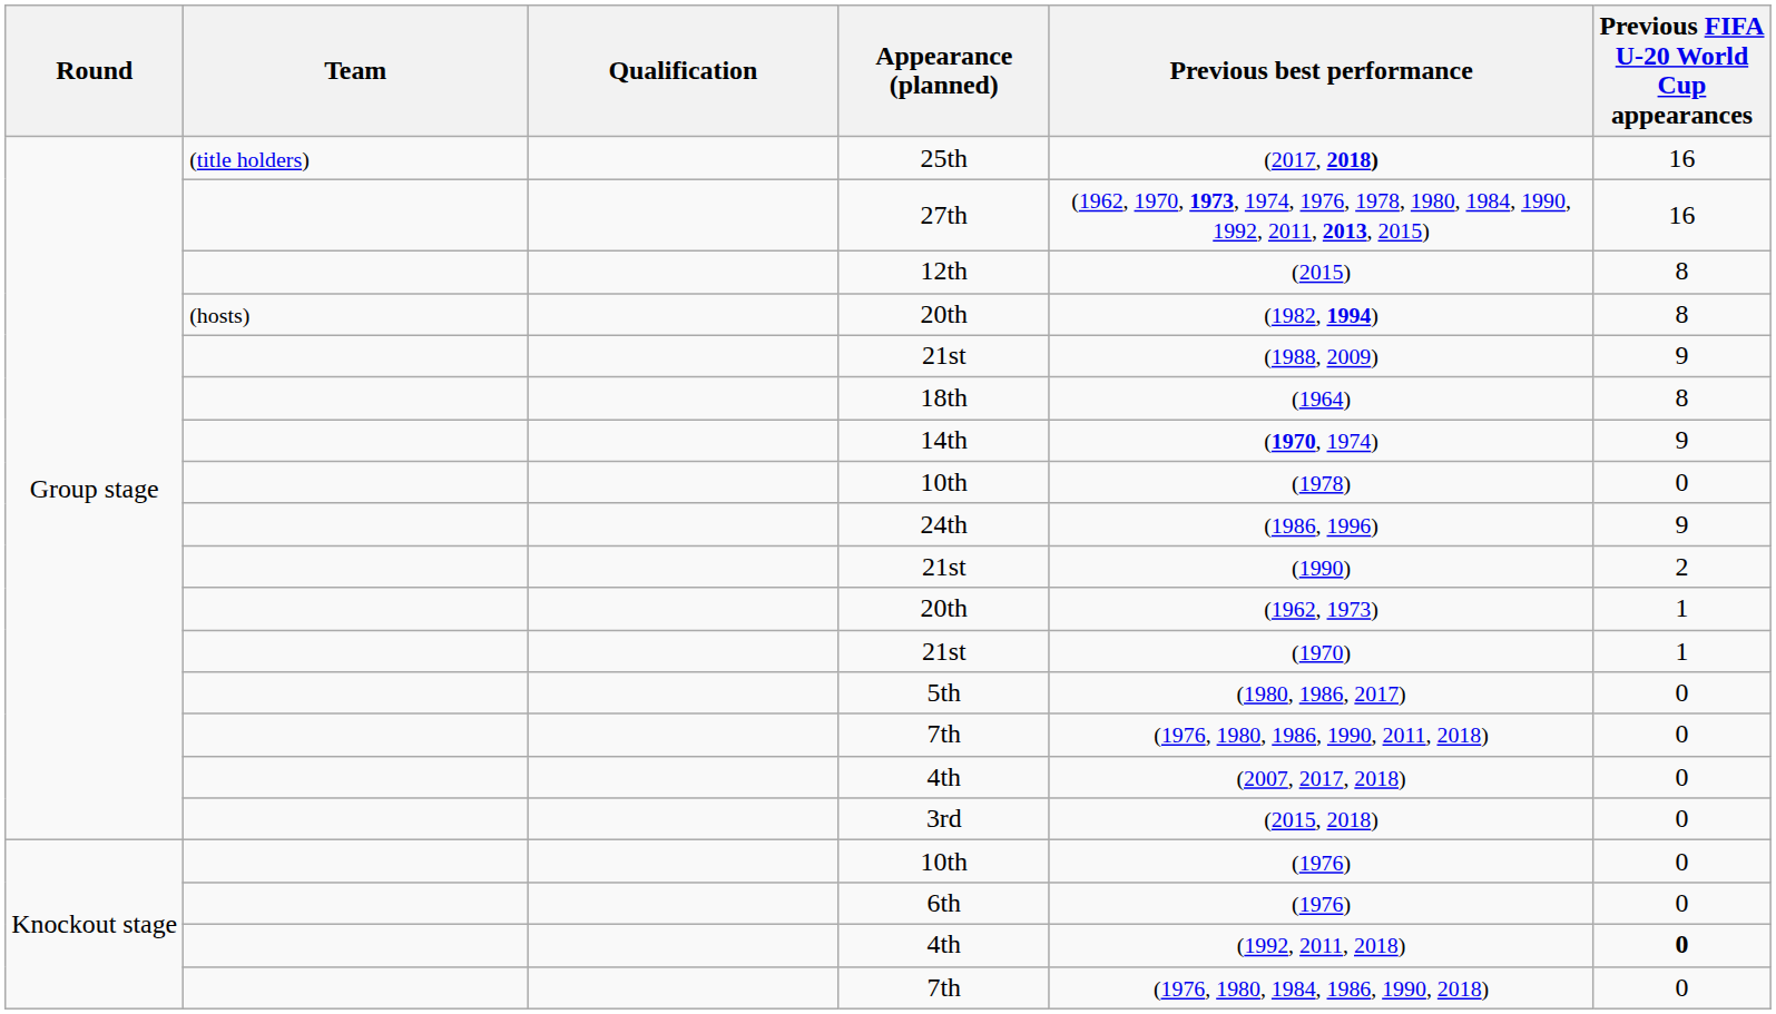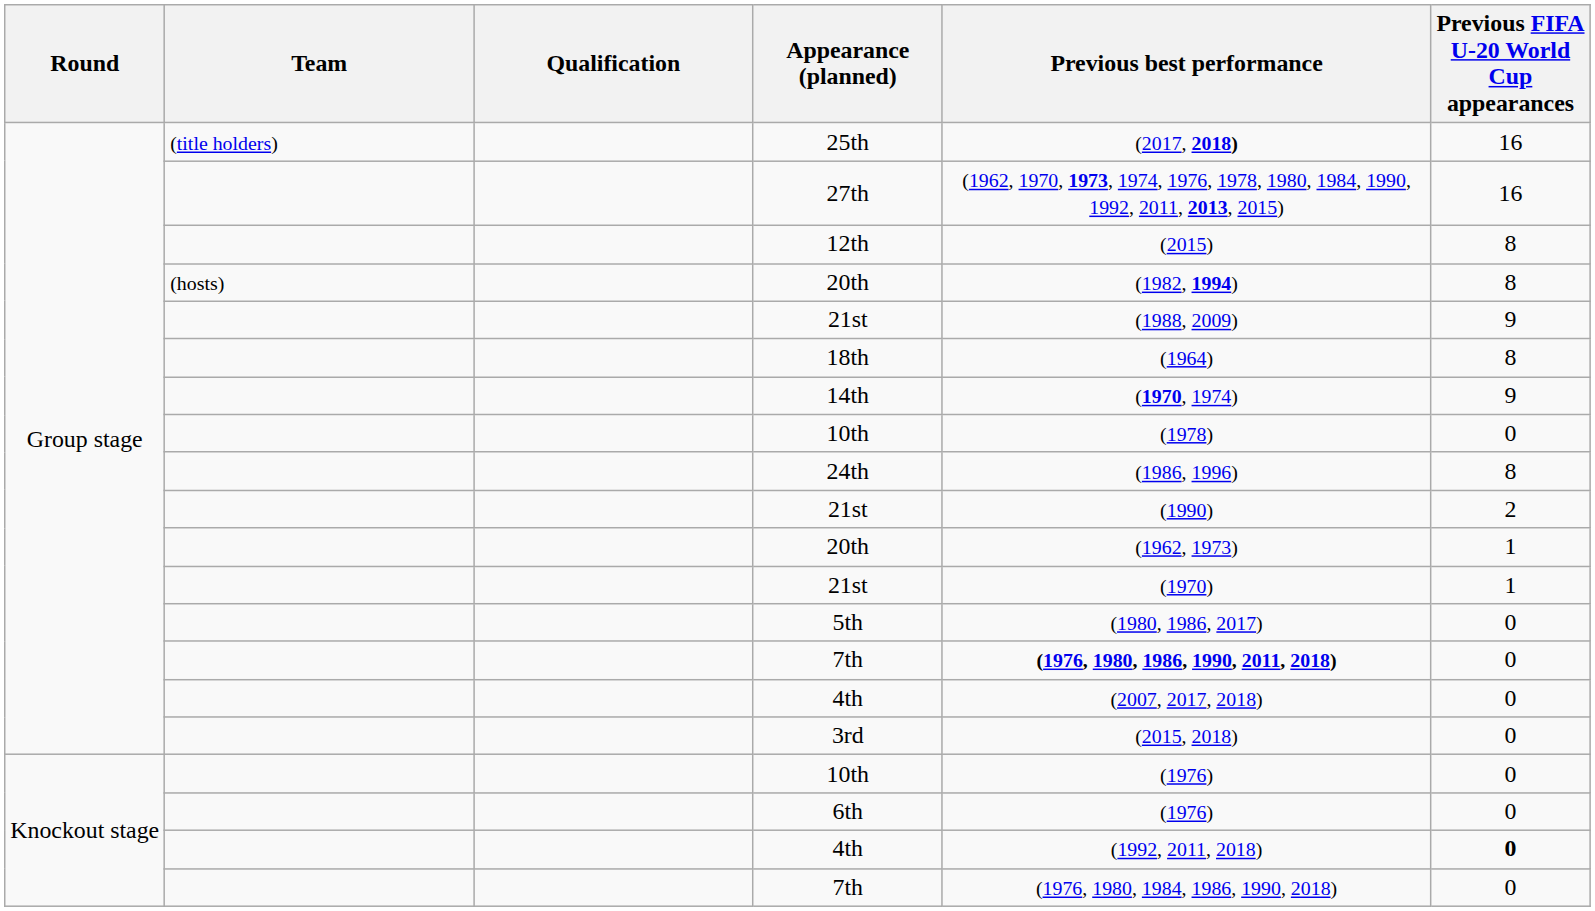24th | Previous FIFA U-20 World Cup appearances: 9 -> 8
Group stage / 7th | Previous best performance: normal -> bold
